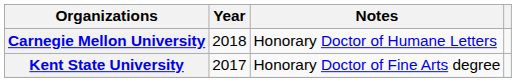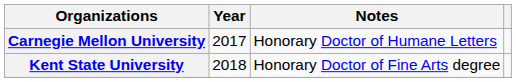Carnegie Mellon University | Year: 2018 -> 2017
Kent State University | Year: 2017 -> 2018
